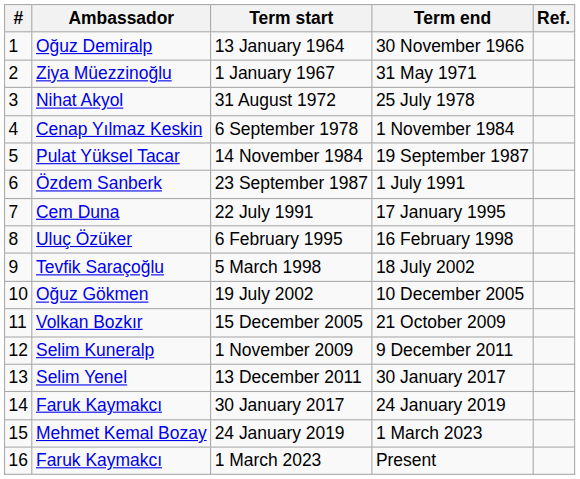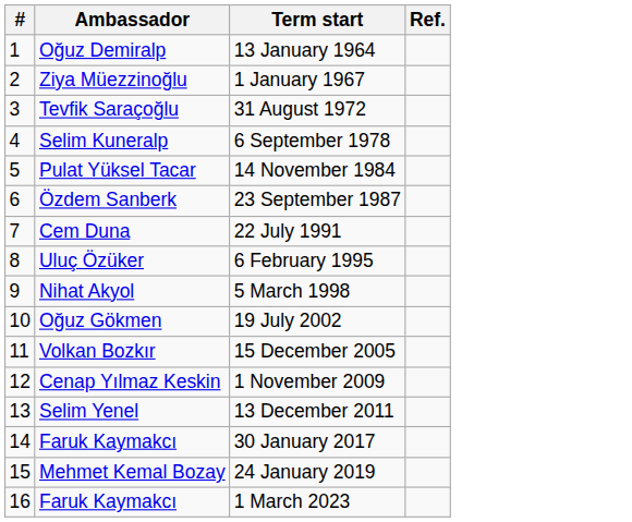- column: Term end | 30 November 1966 | 31 May 1971 | 25 July 1978 | 1 November 1984 | 19 September 1987 | 1 July 1991 | 17 January 1995 | 16 February 1998 | 18 July 2002 | 10 December 2005 | 21 October 2009 | 9 December 2011 | 30 January 2017 | 24 January 2019 | 1 March 2023 | Present
31 August 1972 | Ambassador: Nihat Akyol -> Tevfik Saraçoğlu
6 September 1978 | Ambassador: Cenap Yılmaz Keskin -> Selim Kuneralp
5 March 1998 | Ambassador: Tevfik Saraçoğlu -> Nihat Akyol
1 November 2009 | Ambassador: Selim Kuneralp -> Cenap Yılmaz Keskin
